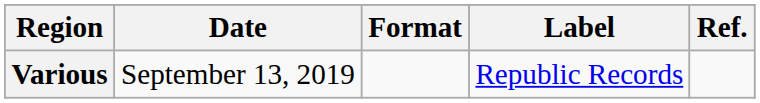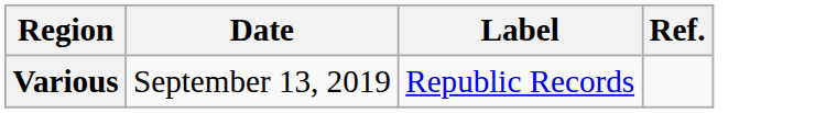- column: Format
